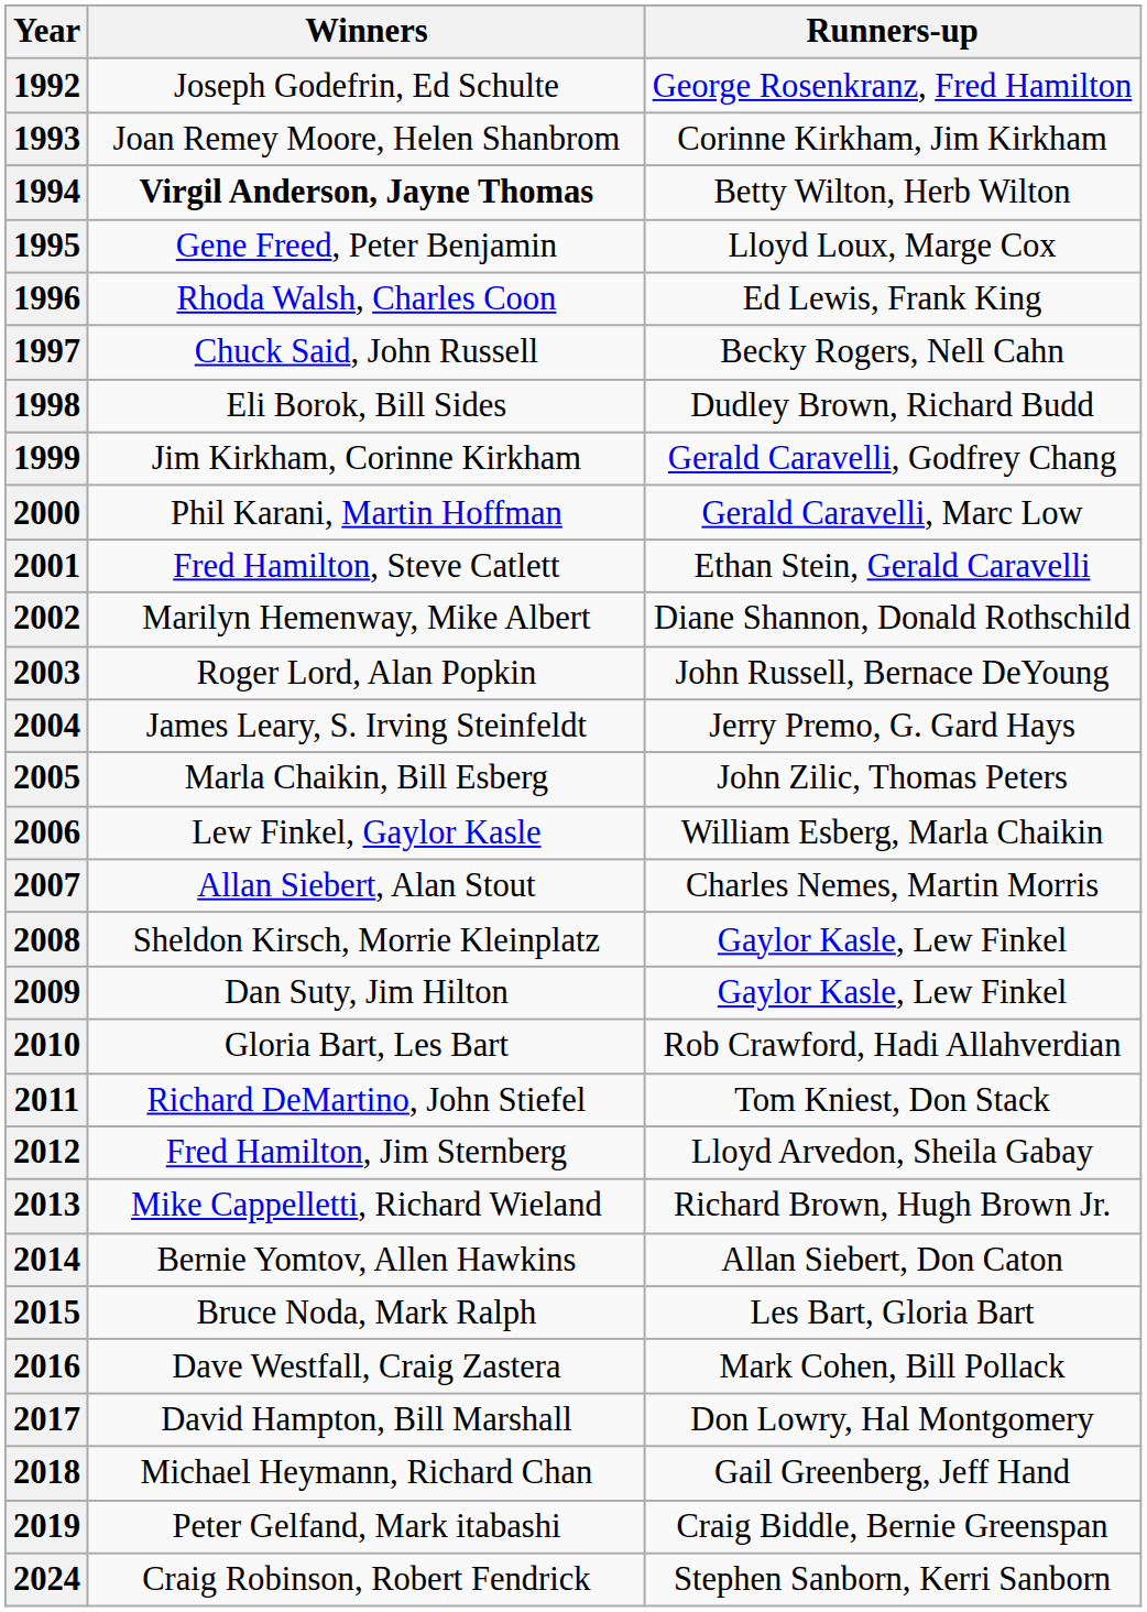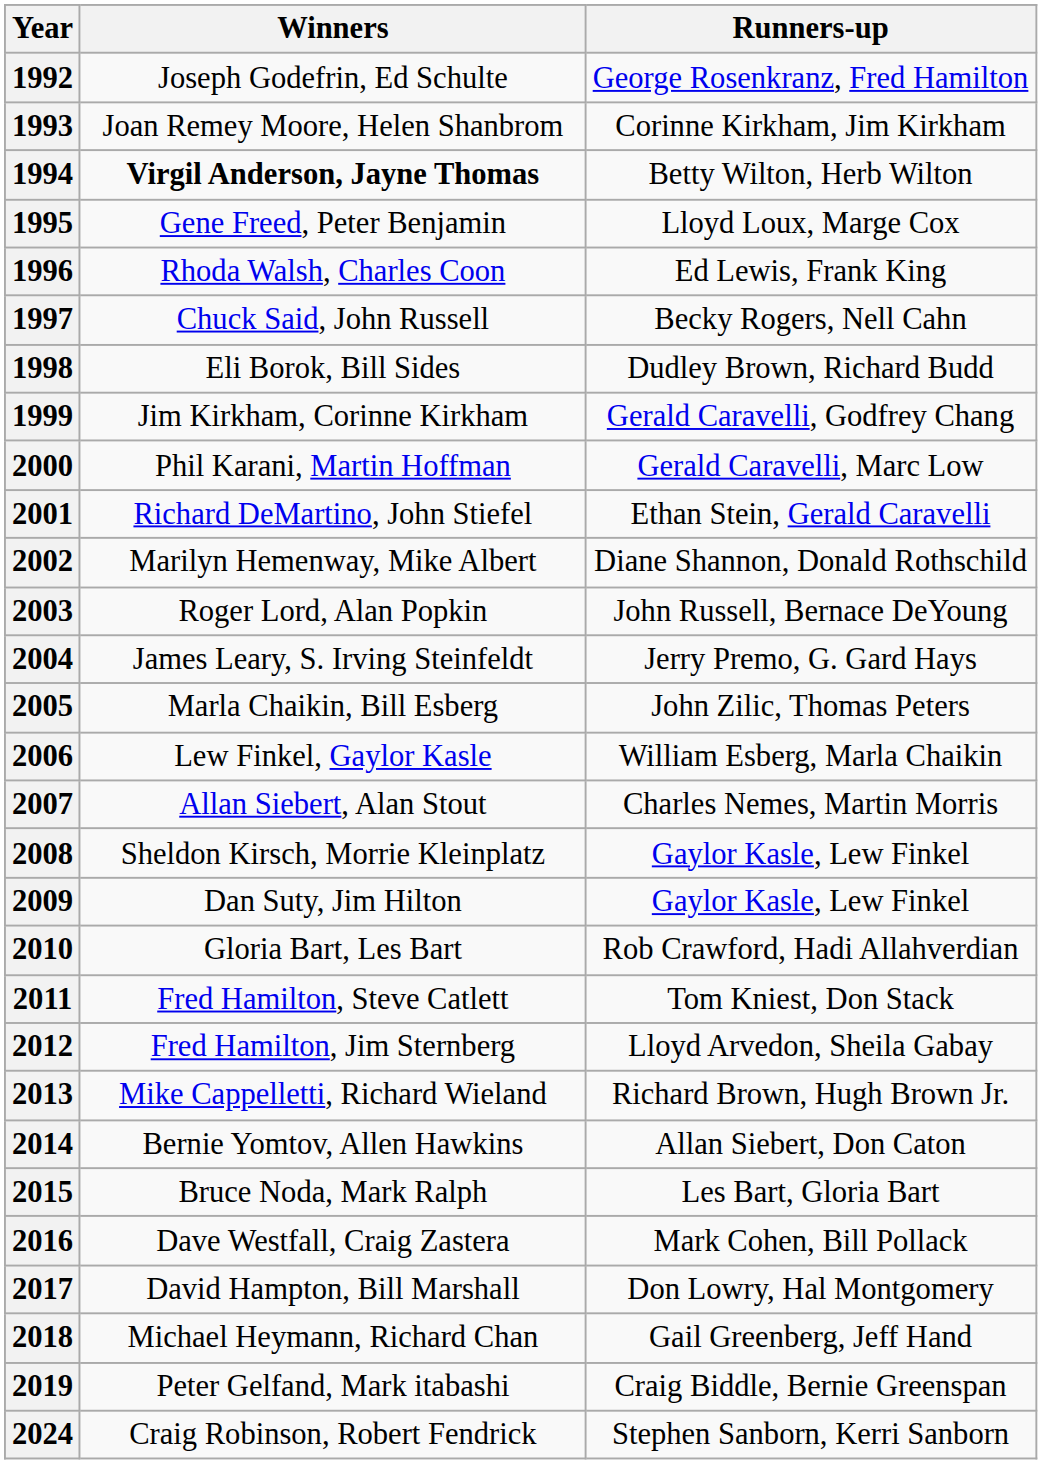2001 | Winners: Fred Hamilton, Steve Catlett -> Richard DeMartino, John Stiefel
2011 | Winners: Richard DeMartino, John Stiefel -> Fred Hamilton, Steve Catlett
